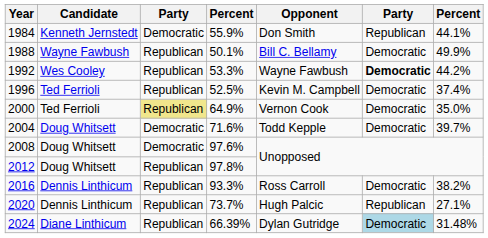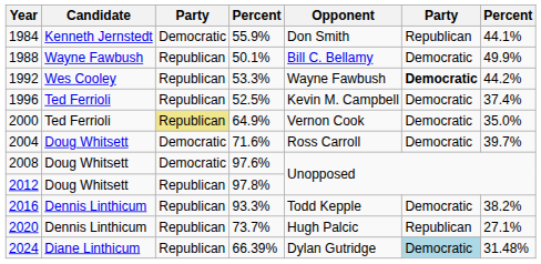2004 | Opponent: Todd Kepple -> Ross Carroll
2016 | Opponent: Ross Carroll -> Todd Kepple
